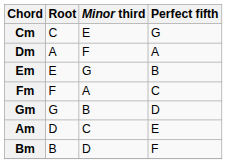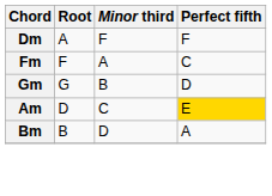- row: Cm | C | E | G
Dm | Perfect fifth: A -> F
- row: Em | E | G | B
Am | Perfect fifth: no background -> gold background
Bm | Perfect fifth: F -> A
